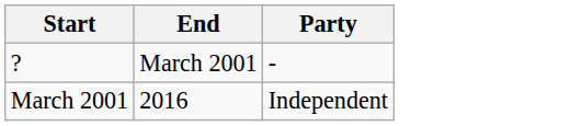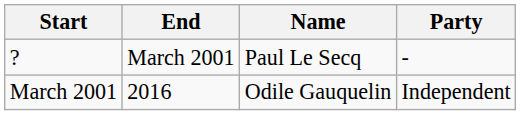+ column: Name | Paul Le Secq | Odile Gauquelin
